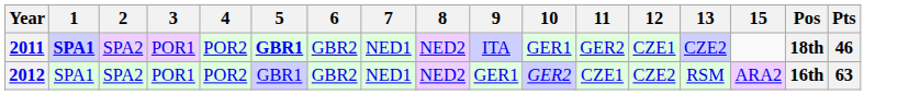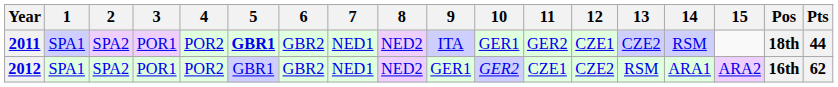+ column: 14 | RSM | ARA1
2011 | 1: bold -> normal
2011 | Pts: 46 -> 44
2012 | Pts: 63 -> 62
